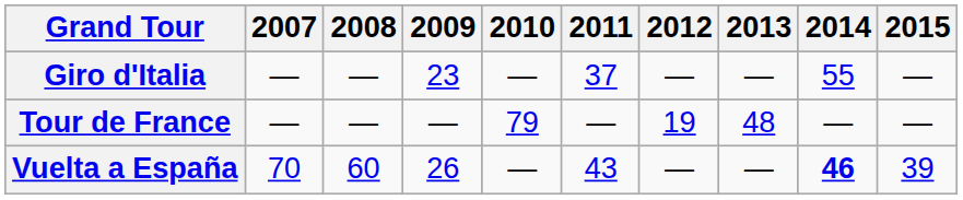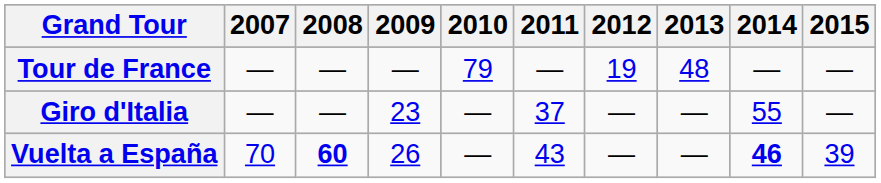rows swapped: Giro d'Italia <-> Tour de France
Vuelta a España | 2008: normal -> bold
